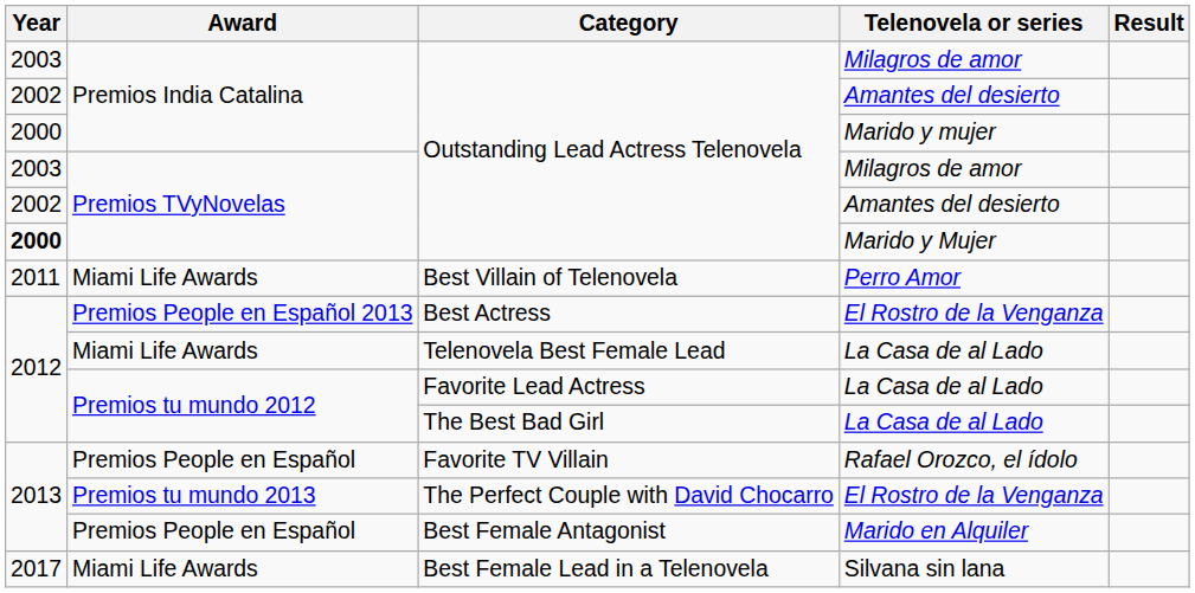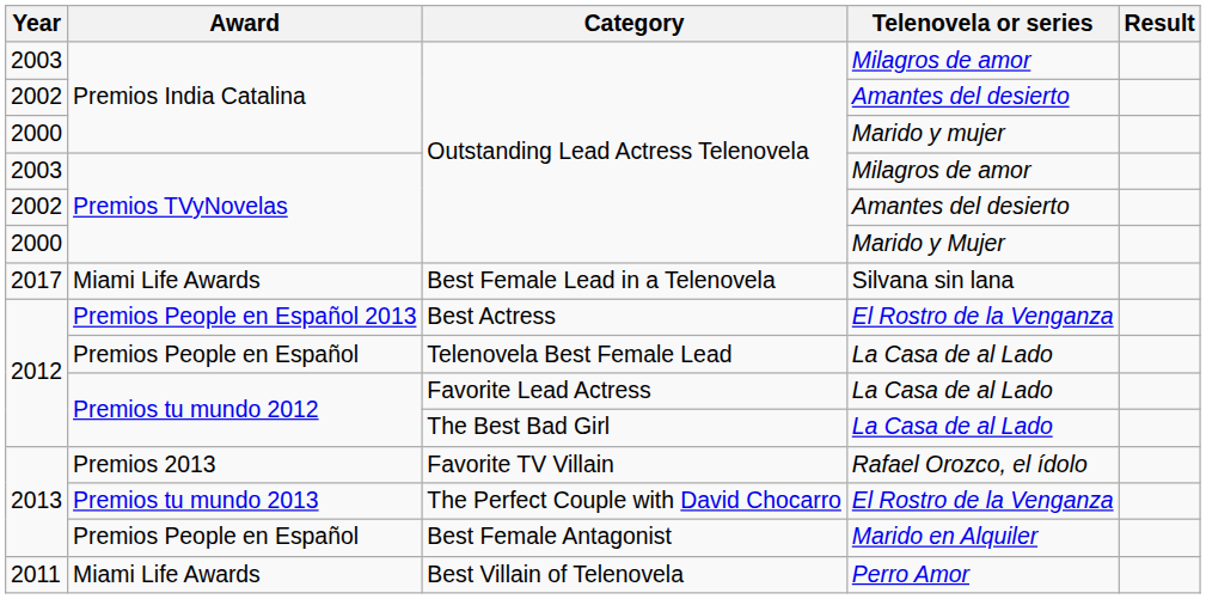Outstanding Lead Actress Telenovela / Marido y Mujer | Year: bold -> normal
rows swapped: Best Villain of Telenovela <-> Best Female Lead in a Telenovela
Telenovela Best Female Lead | Award: Miami Life Awards -> Premios People en Español
Favorite TV Villain | Award: Premios People en Español -> Premios 2013
